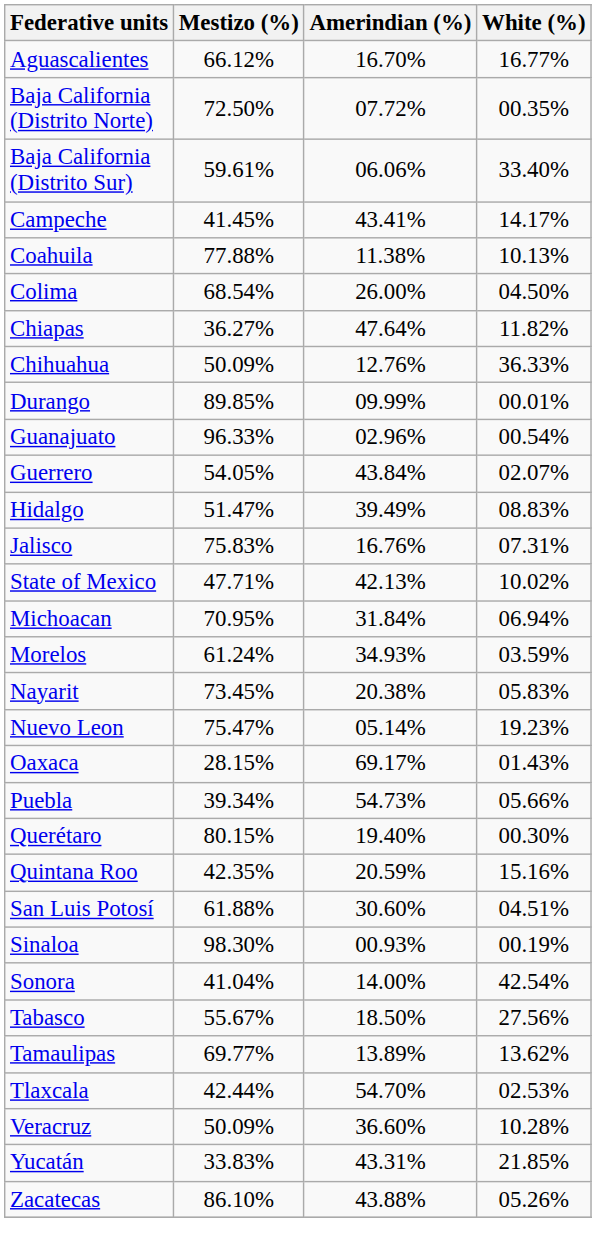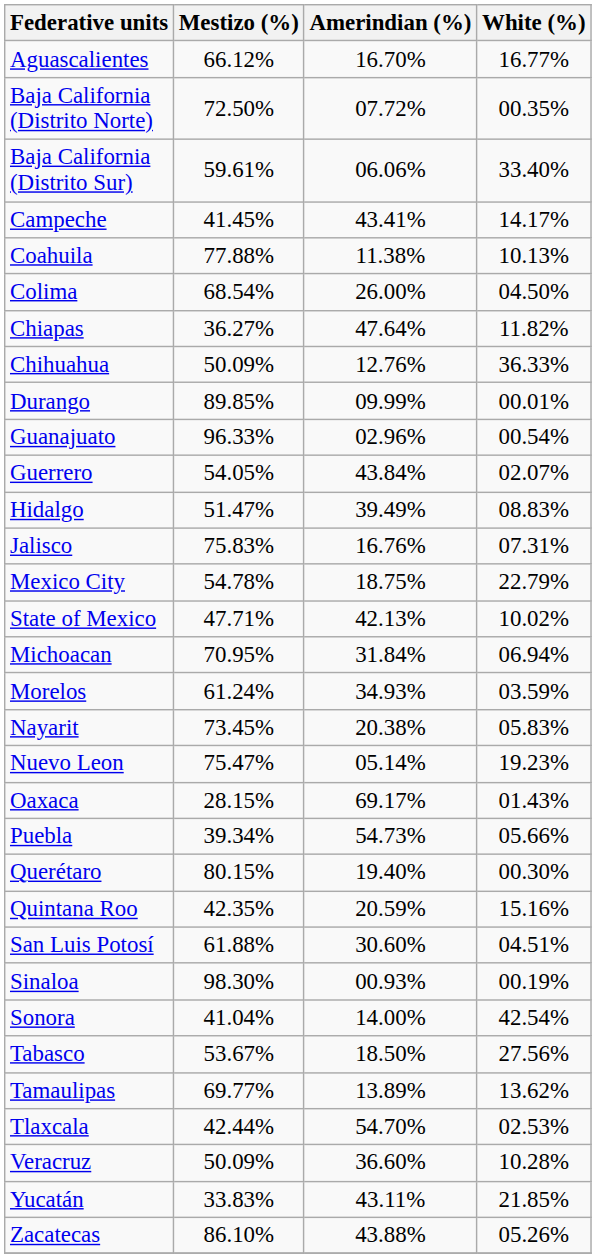+ row: Mexico City | 54.78% | 18.75% | 22.79%
Tabasco | Mestizo (%): 55.67% -> 53.67%
Yucatán | Amerindian (%): 43.31% -> 43.11%
